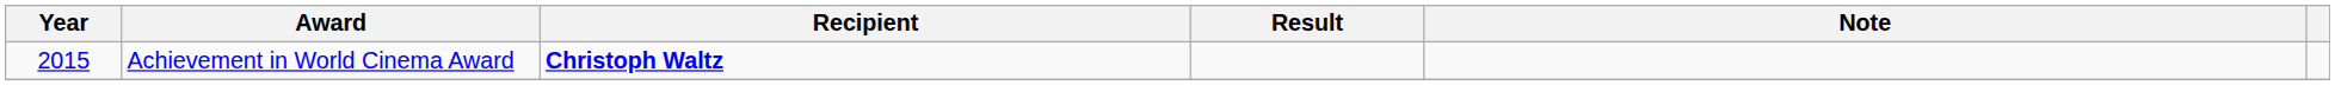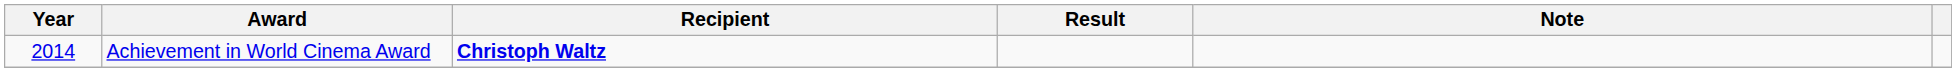Achievement in World Cinema Award | Year: 2015 -> 2014
